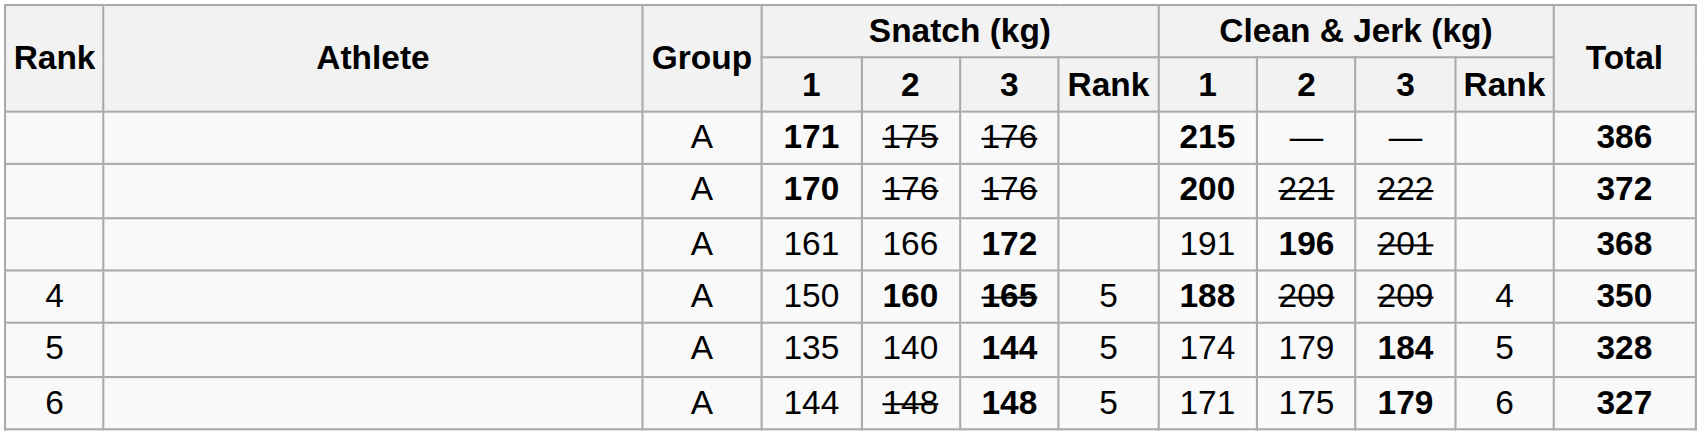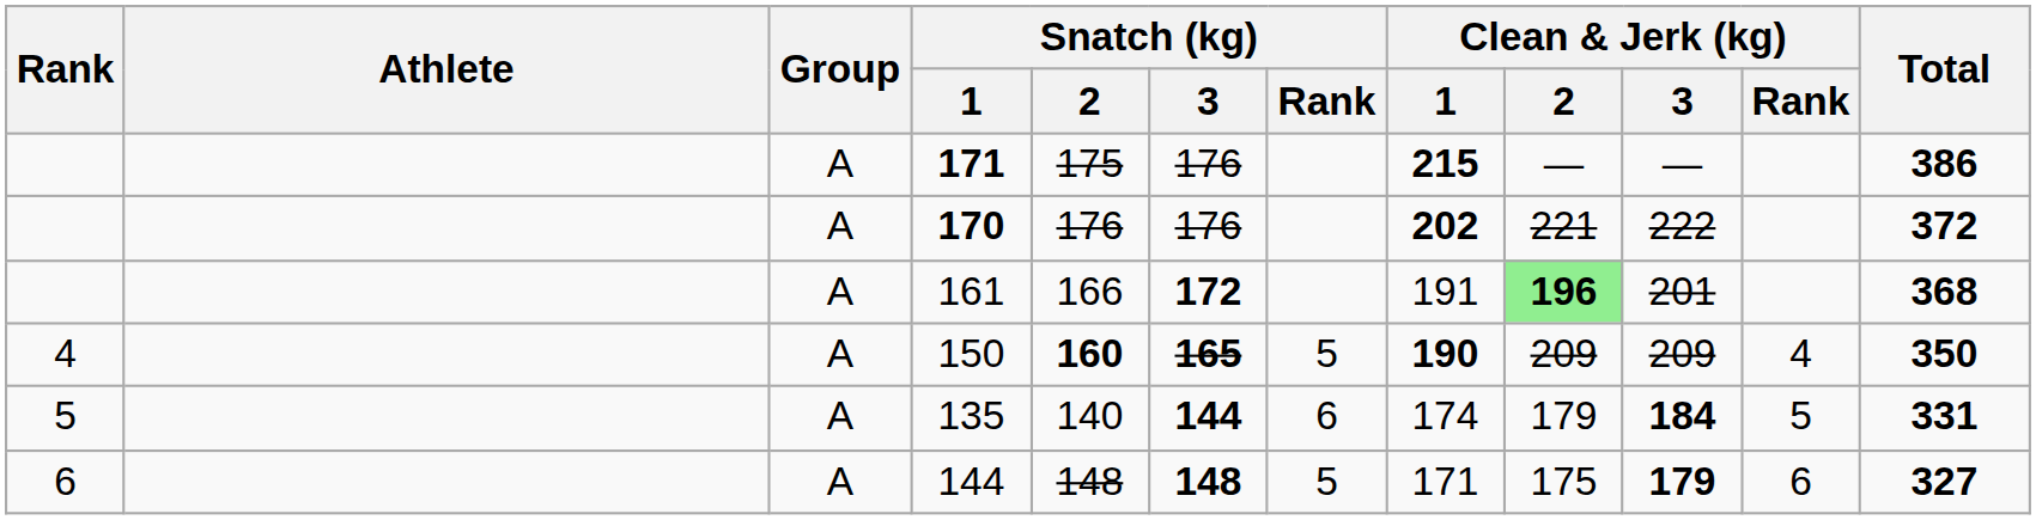170 | Clean & Jerk (kg) / 1: 200 -> 202
161 | Clean & Jerk (kg) / 2: no background -> lightgreen background
150 | Clean & Jerk (kg) / 1: 188 -> 190
135 | Snatch (kg) / Rank: 5 -> 6
135 | Total: 328 -> 331
